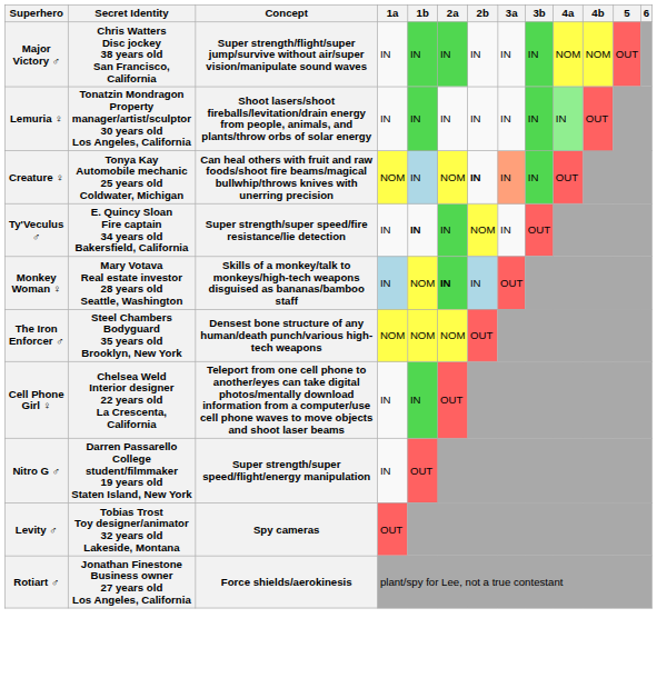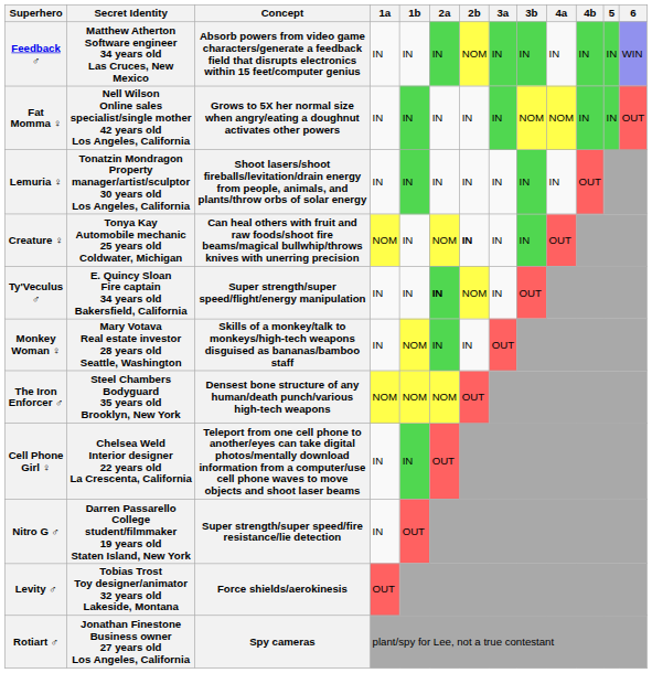+ row: Feedback ♂ | Matthew Atherton Software engineer 34 years old Las Cruces, New Mexico | Absorb powers from video game characters/generate a feedback field that disrupts electronics within 15 feet/computer genius | IN | IN | IN | NOM | IN | IN | IN | IN | IN | WIN
+ row: Fat Momma ♀ | Nell Wilson Online sales specialist/single mother 42 years old Los Angeles, California | Grows to 5X her normal size when angry/eating a doughnut activates other powers | IN | IN | IN | IN | IN | NOM | NOM | IN | IN | OUT
- row: Major Victory ♂ | Chris Watters Disc jockey 38 years old San Francisco, California | Super strength/flight/super jump/survive without air/super vision/manipulate sound waves | IN | IN | IN | IN | IN | IN | NOM | NOM | OUT
Lemuria ♀ | 4a: lightgreen background -> no background
Creature ♀ | 1b: lightblue background -> no background
Creature ♀ | 3a: lightsalmon background -> no background
Ty'Veculus ♂ | Concept: Super strength/super speed/fire resistance/lie detection -> Super strength/super speed/flight/energy manipulation
Ty'Veculus ♂ | 1b: bold -> normal
Ty'Veculus ♂ | 2a: normal -> bold
Monkey Woman ♀ | 1a: lightblue background -> no background
Monkey Woman ♀ | 2a: bold -> normal
Monkey Woman ♀ | 2b: lightblue background -> no background
Nitro G ♂ | Concept: Super strength/super speed/flight/energy manipulation -> Super strength/super speed/fire resistance/lie detection
Levity ♂ | Concept: Spy cameras -> Force shields/aerokinesis
Rotiart ♂ | Concept: Force shields/aerokinesis -> Spy cameras
